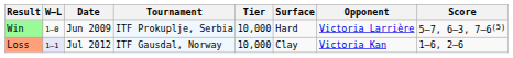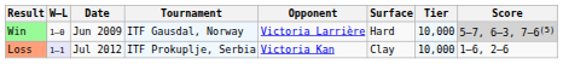columns swapped: Tier <-> Opponent
Win | Tournament: ITF Prokuplje, Serbia -> ITF Gausdal, Norway
Win | Score: no background -> lightgrey background
Loss | Tournament: ITF Gausdal, Norway -> ITF Prokuplje, Serbia
